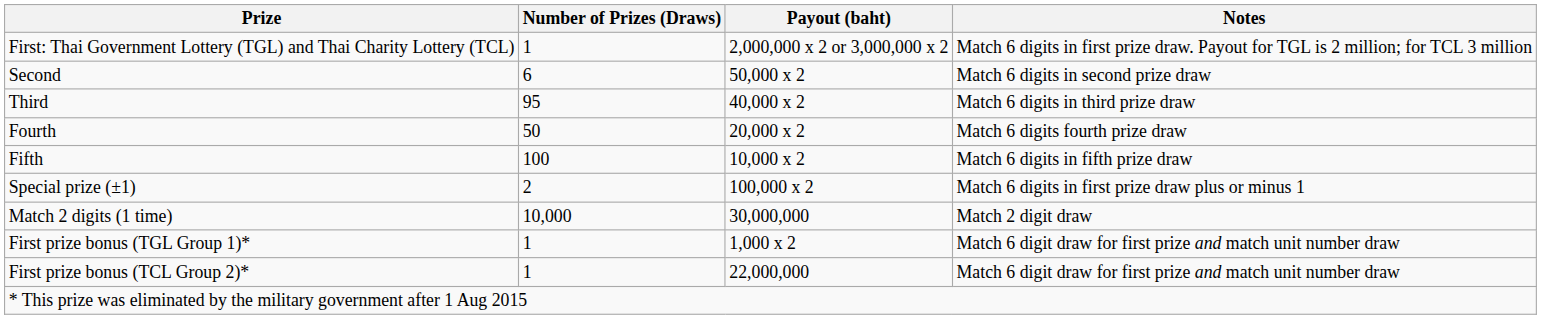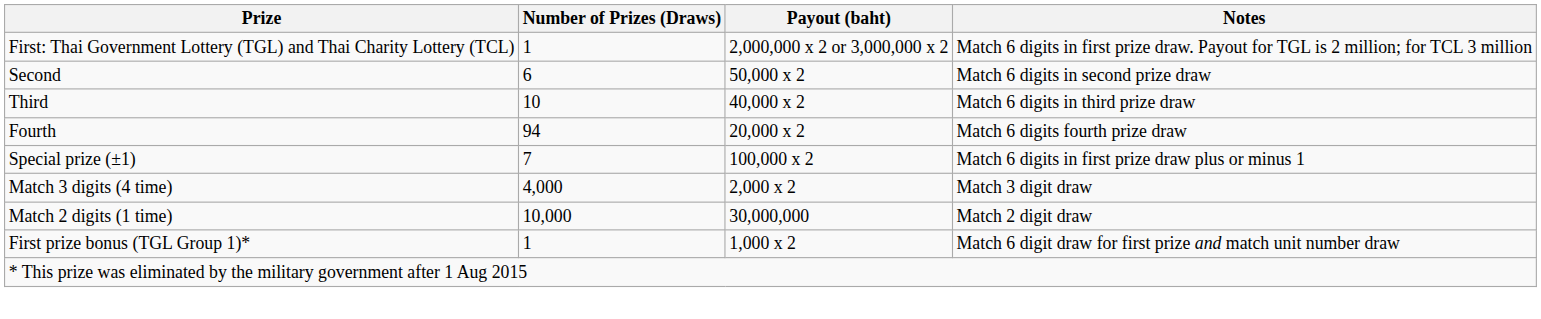Third | Number of Prizes (Draws): 95 -> 10
Fourth | Number of Prizes (Draws): 50 -> 94
- row: Fifth | 100 | 10,000 x 2 | Match 6 digits in fifth prize draw
Special prize (±1) | Number of Prizes (Draws): 2 -> 7
+ row: Match 3 digits (4 time) | 4,000 | 2,000 x 2 | Match 3 digit draw
- row: First prize bonus (TCL Group 2)* | 1 | 22,000,000 | Match 6 digit draw for first prize and match unit number draw
